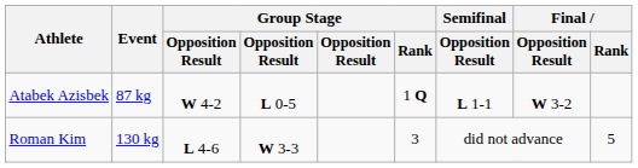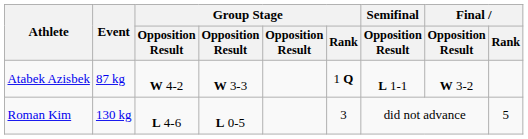Atabek Azisbek | column 4: L 0-5 -> W 3-3
Roman Kim | column 4: W 3-3 -> L 0-5
